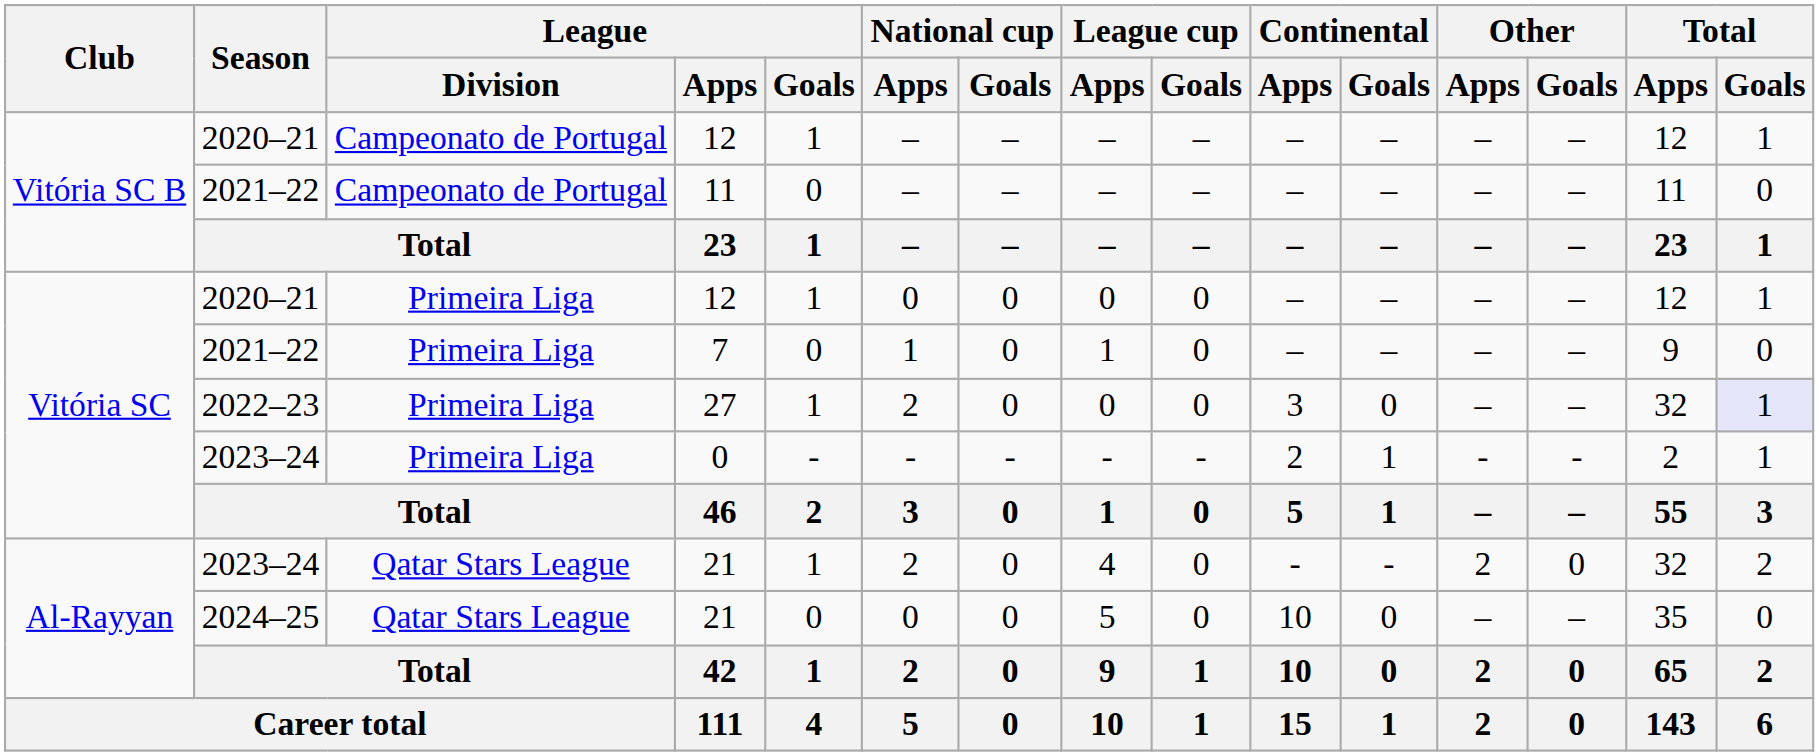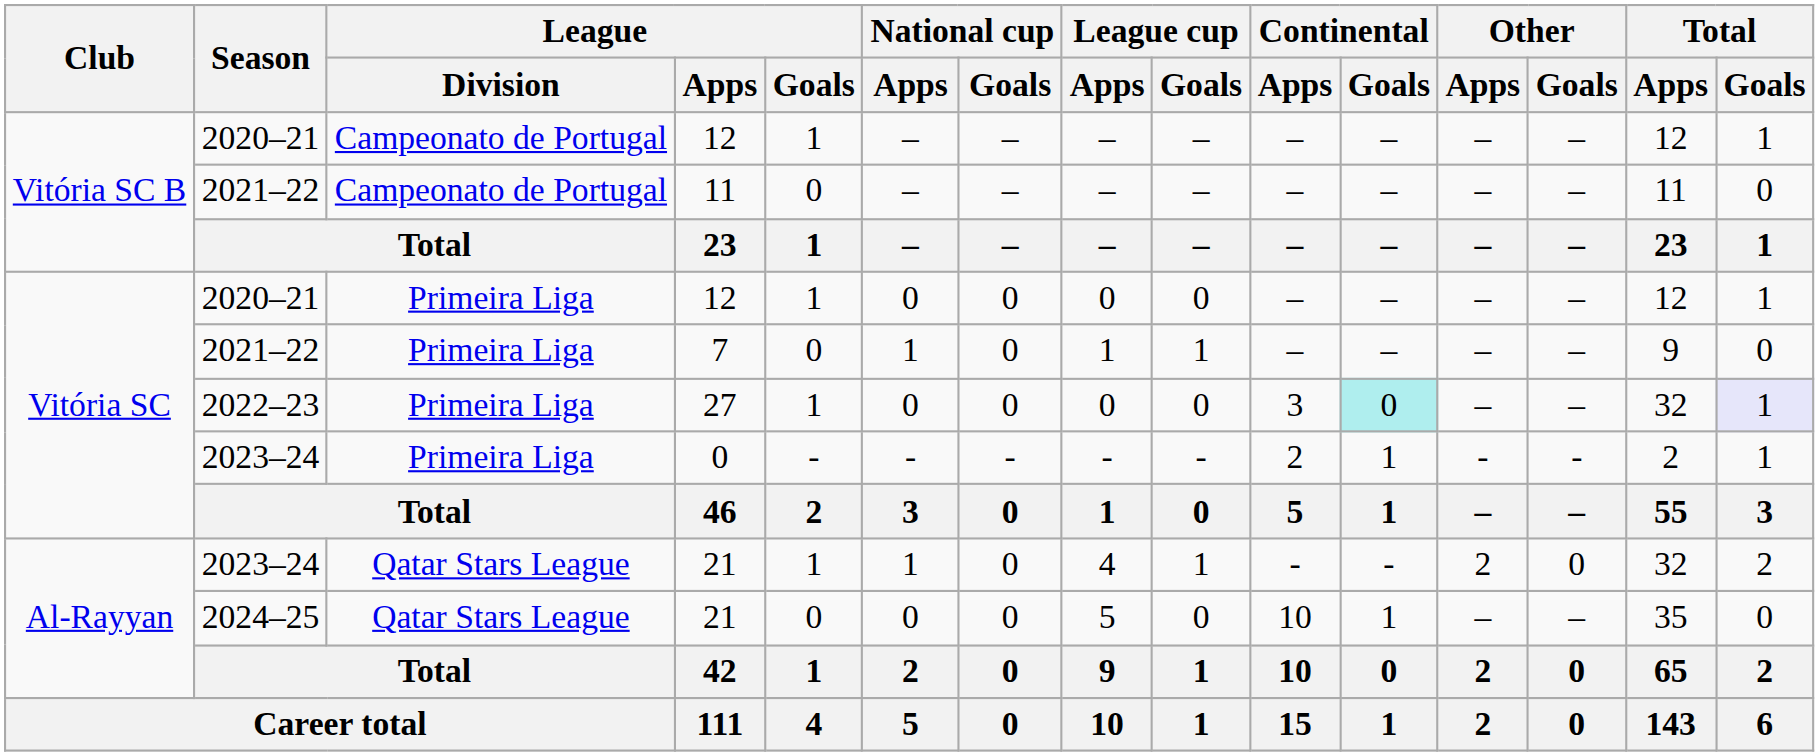7 | League cup / Goals: 0 -> 1
27 | National cup / Apps: 2 -> 0
27 | Continental / Goals: no background -> paleturquoise background
2023–24 / 21 | National cup / Apps: 2 -> 1
2023–24 / 21 | League cup / Goals: 0 -> 1
2024–25 / 21 | Continental / Goals: 0 -> 1
